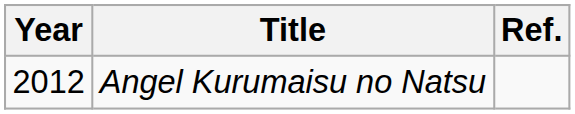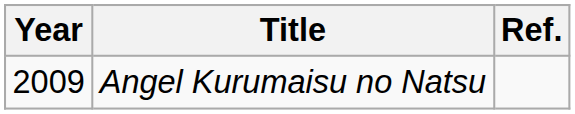Angel Kurumaisu no Natsu | Year: 2012 -> 2009
